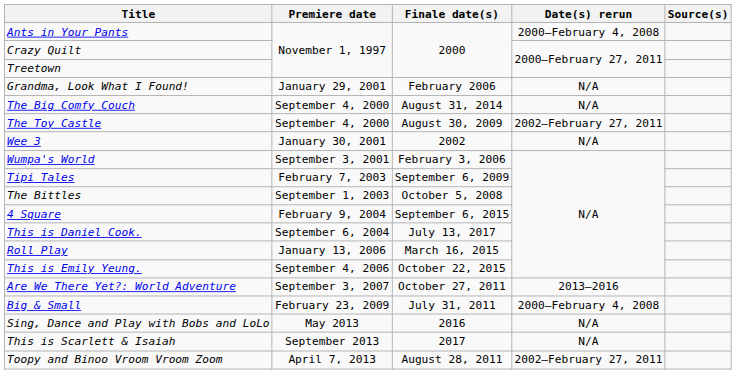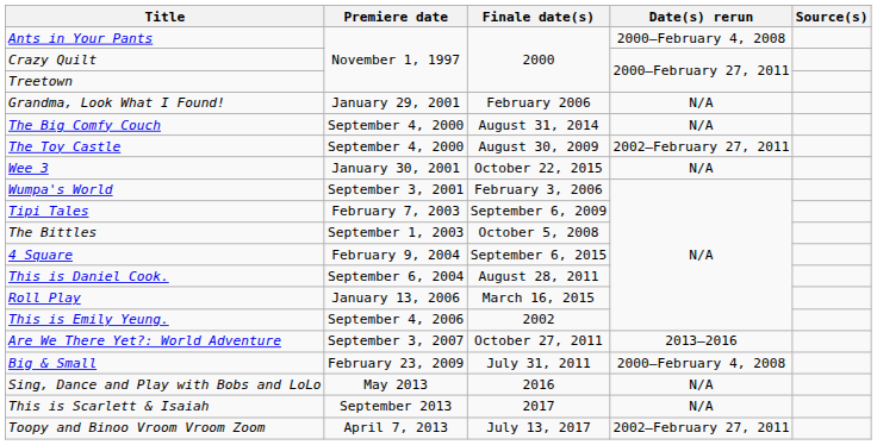Wee 3 | Finale date(s): 2002 -> October 22, 2015
This is Daniel Cook. | Finale date(s): July 13, 2017 -> August 28, 2011
This is Emily Yeung. | Finale date(s): October 22, 2015 -> 2002
Toopy and Binoo Vroom Vroom Zoom | Finale date(s): August 28, 2011 -> July 13, 2017
